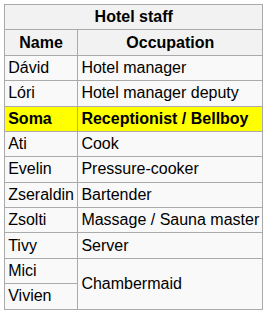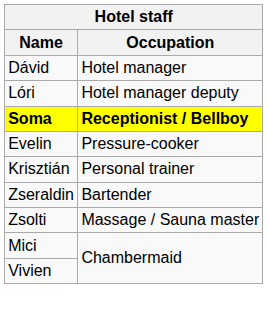- row: Ati | Cook
+ row: Krisztián | Personal trainer
- row: Tivy | Server
